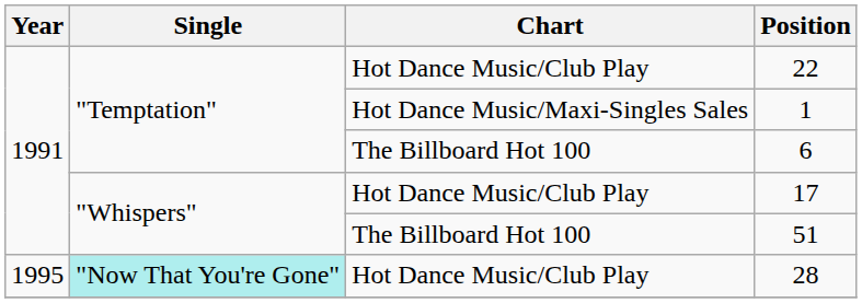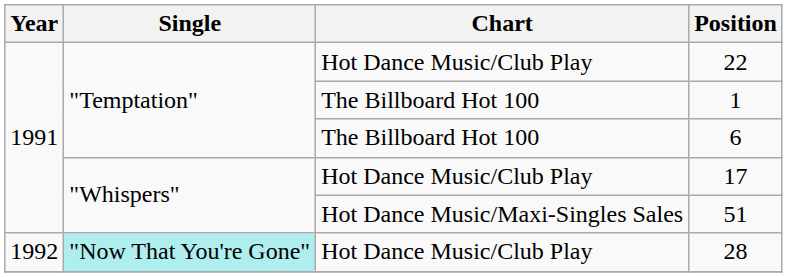1 | Chart: Hot Dance Music/Maxi-Singles Sales -> The Billboard Hot 100
51 | Chart: The Billboard Hot 100 -> Hot Dance Music/Maxi-Singles Sales
28 | Year: 1995 -> 1992
